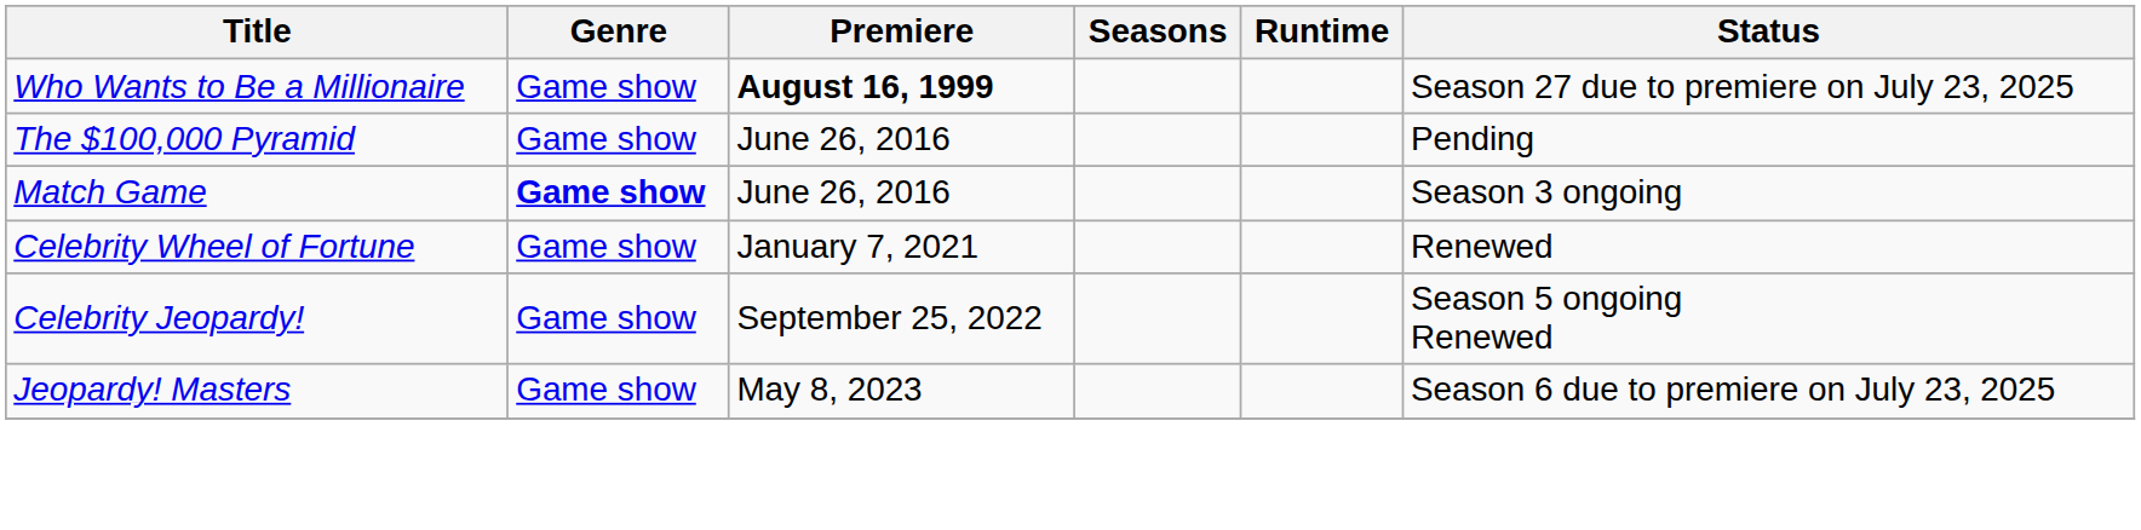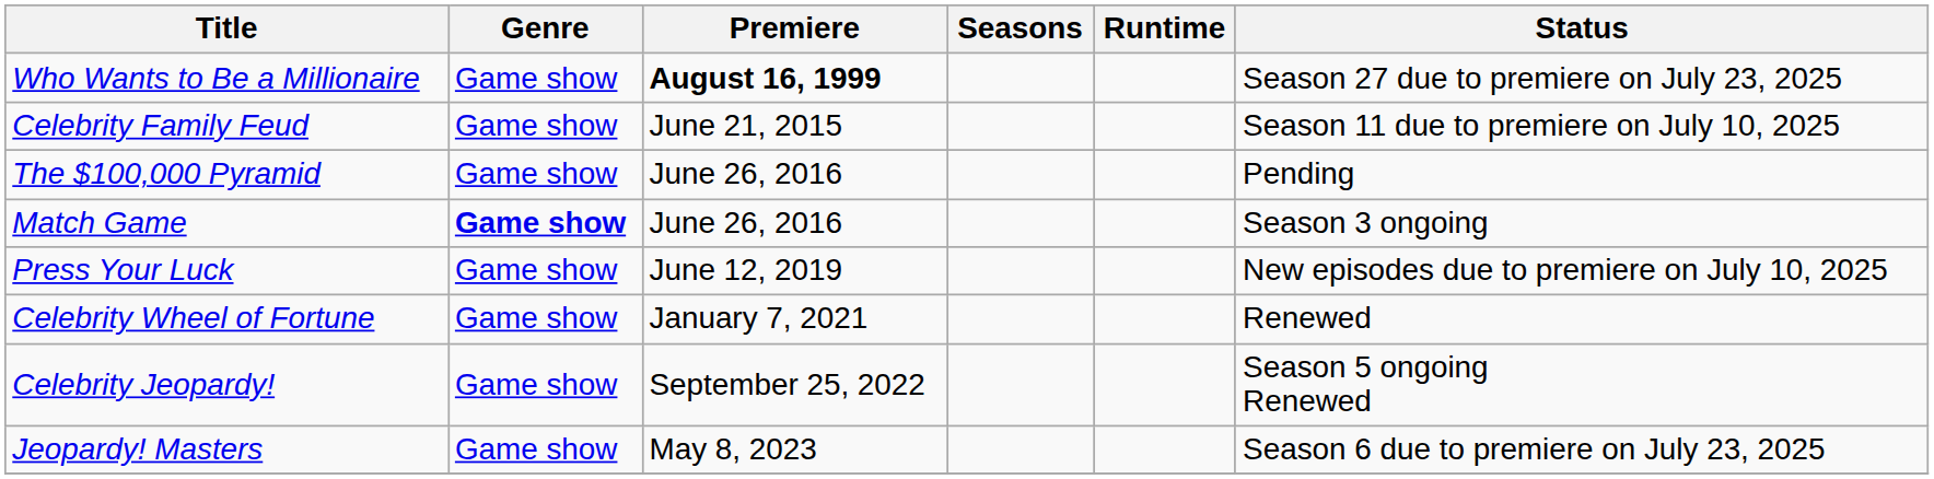+ row: Celebrity Family Feud | Game show | June 21, 2015 | Season 11 due to premiere on July 10, 2025
+ row: Press Your Luck | Game show | June 12, 2019 | New episodes due to premiere on July 10, 2025
